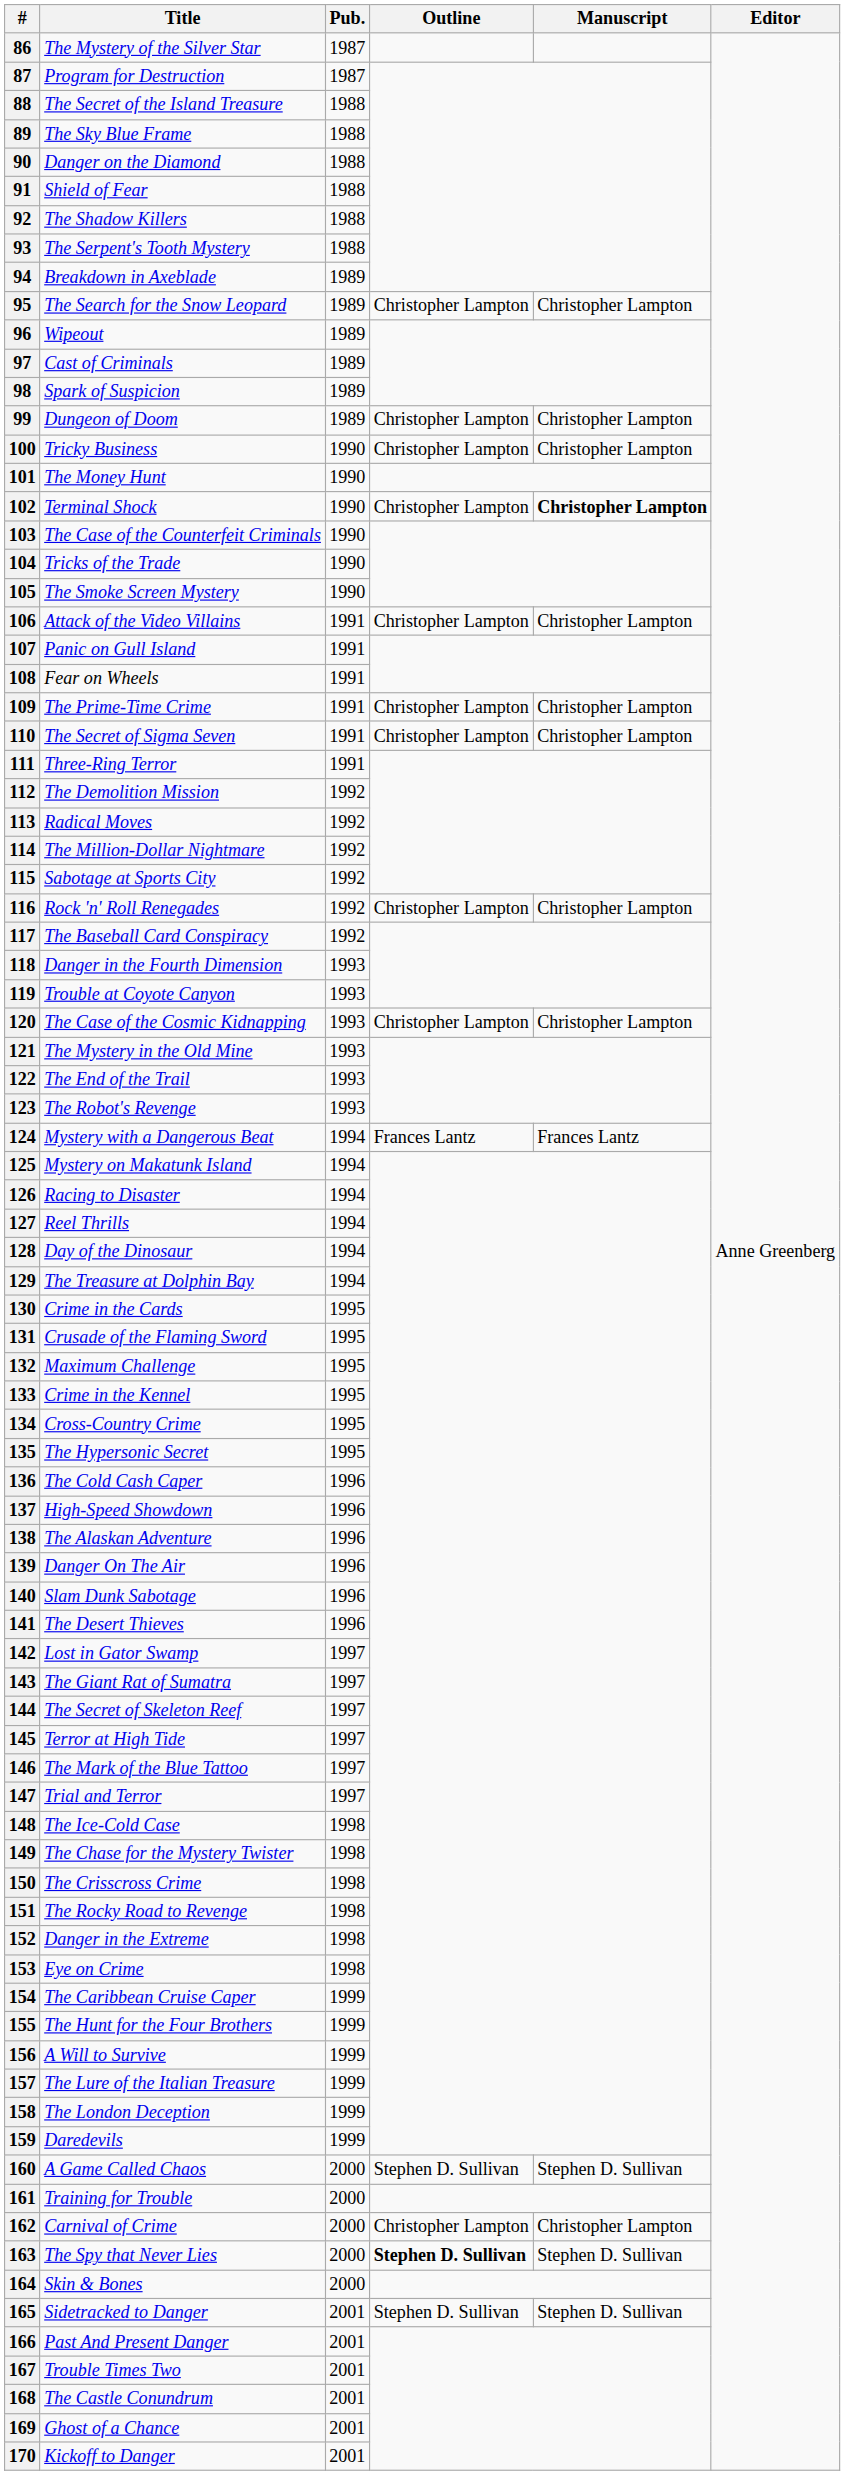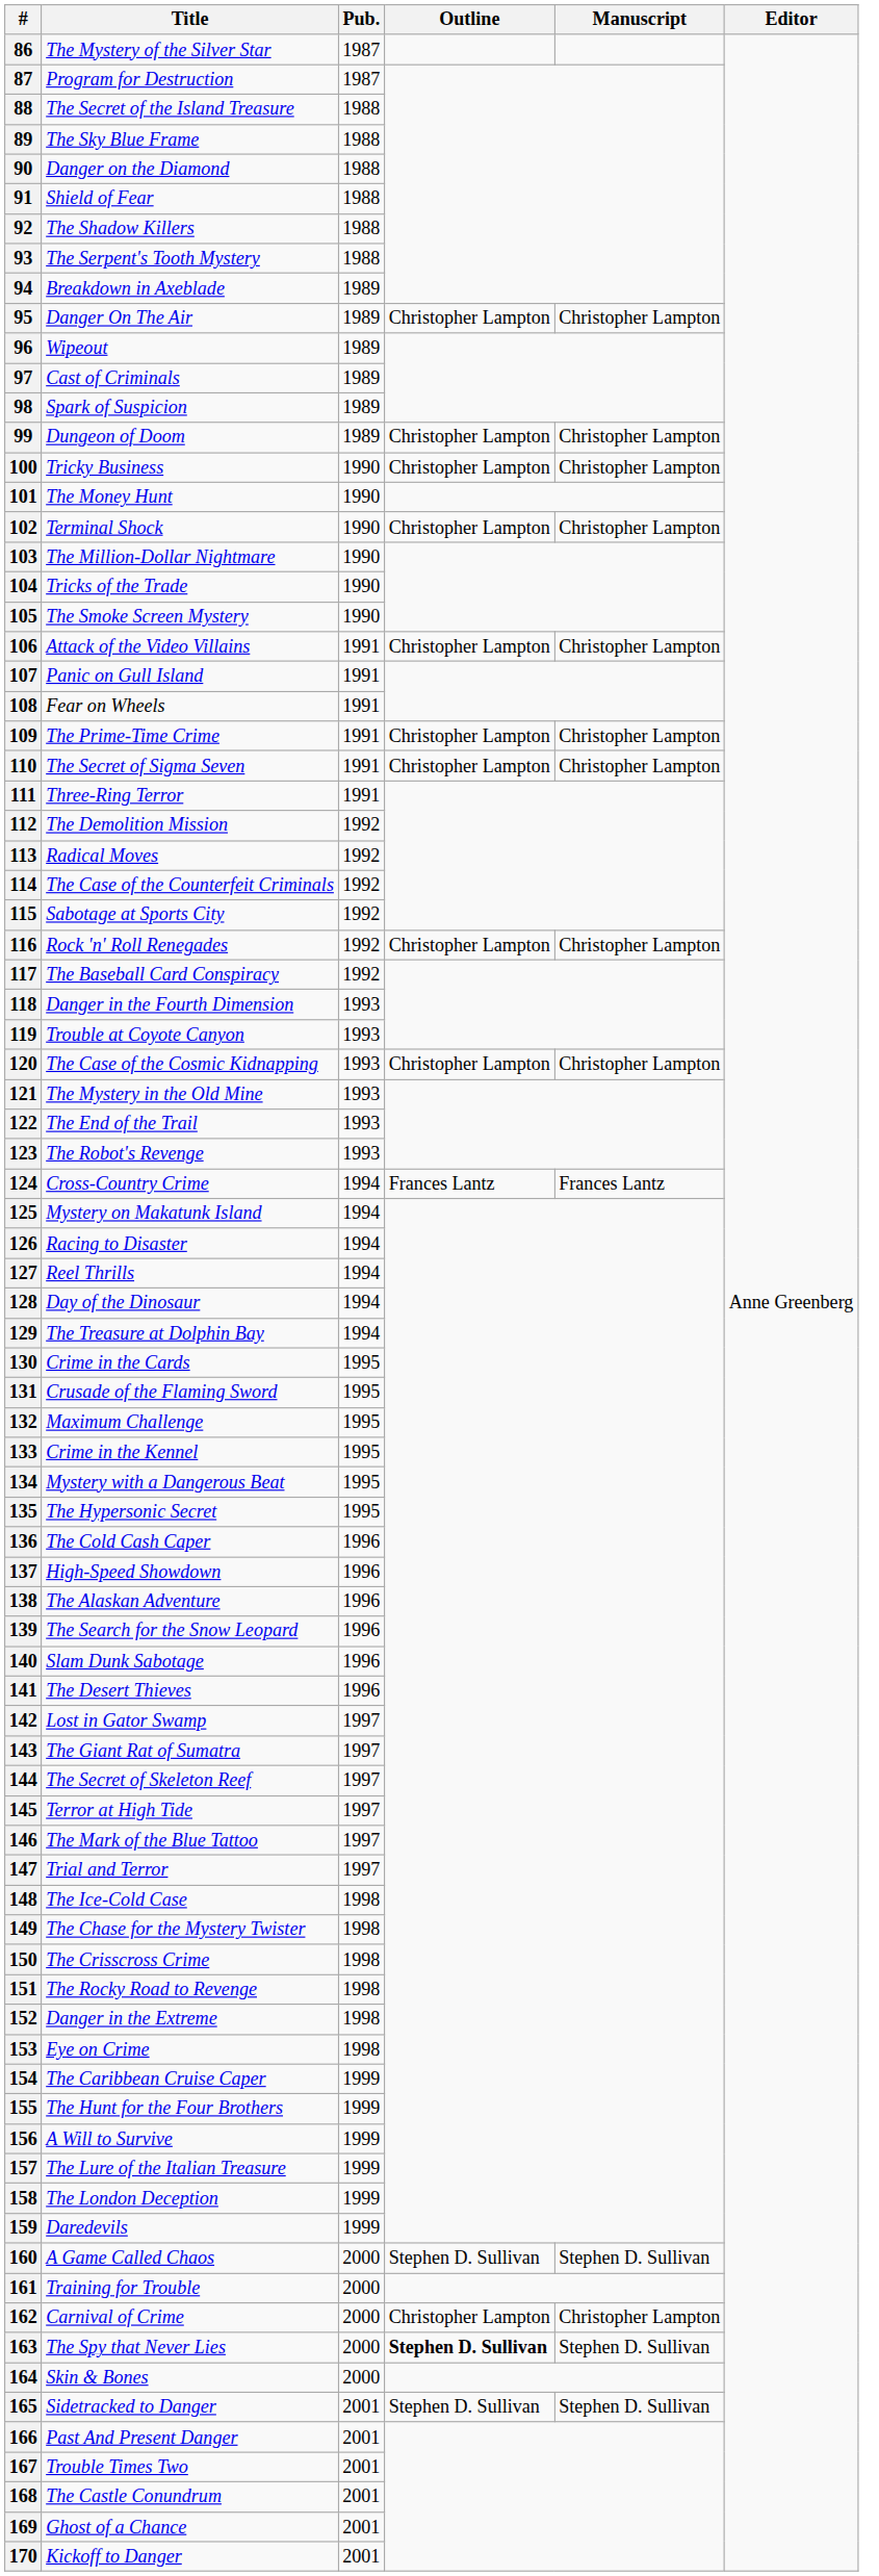95 | Title: The Search for the Snow Leopard -> Danger On The Air
102 | Manuscript: bold -> normal
103 | Title: The Case of the Counterfeit Criminals -> The Million-Dollar Nightmare
114 | Title: The Million-Dollar Nightmare -> The Case of the Counterfeit Criminals
124 | Title: Mystery with a Dangerous Beat -> Cross-Country Crime
134 | Title: Cross-Country Crime -> Mystery with a Dangerous Beat
139 | Title: Danger On The Air -> The Search for the Snow Leopard
